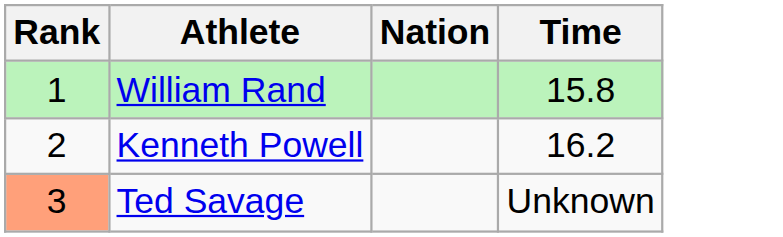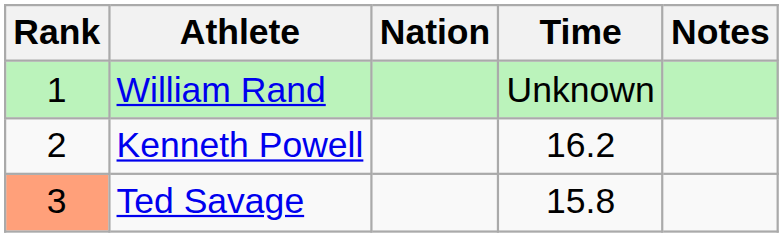+ column: Notes
William Rand | Time: 15.8 -> Unknown
Ted Savage | Time: Unknown -> 15.8
